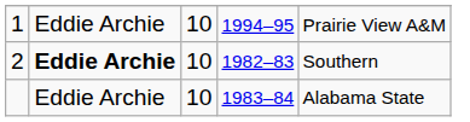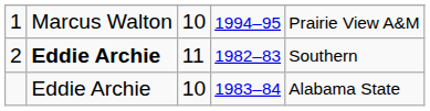1 | column 2: Eddie Archie -> Marcus Walton
2 | column 3: 10 -> 11
